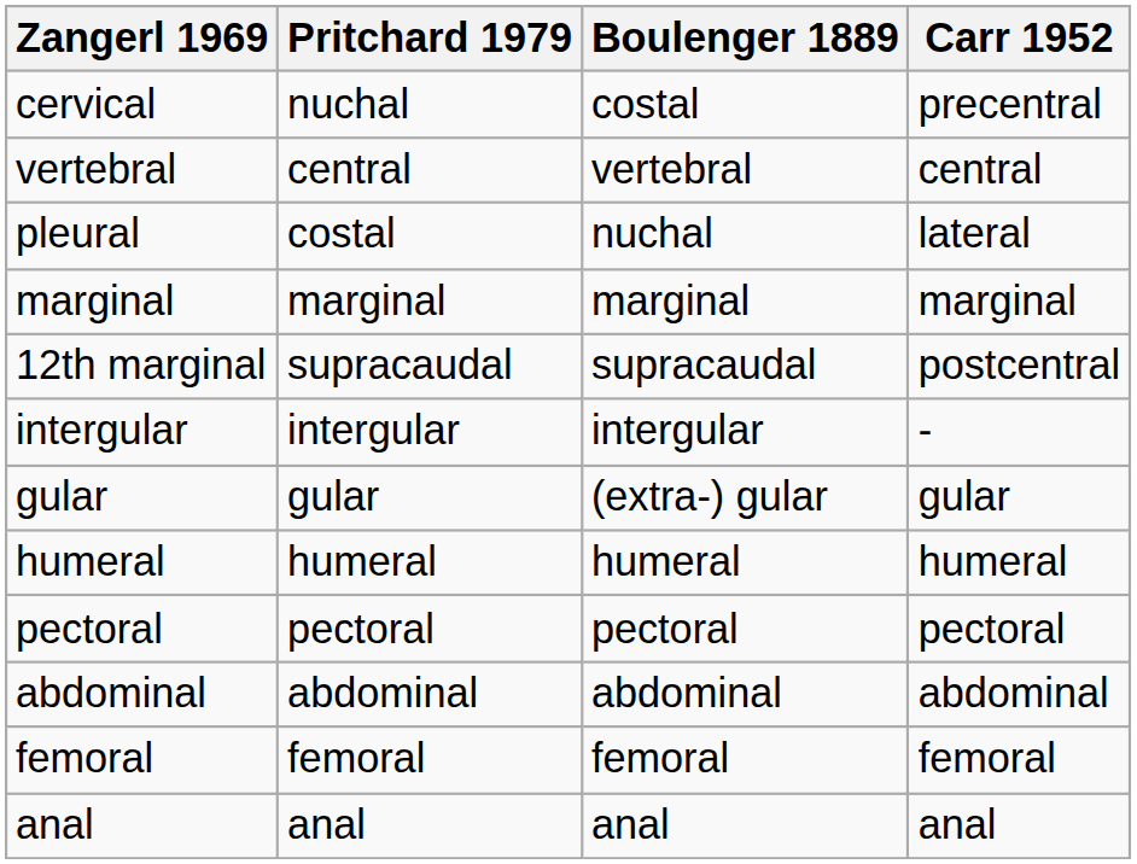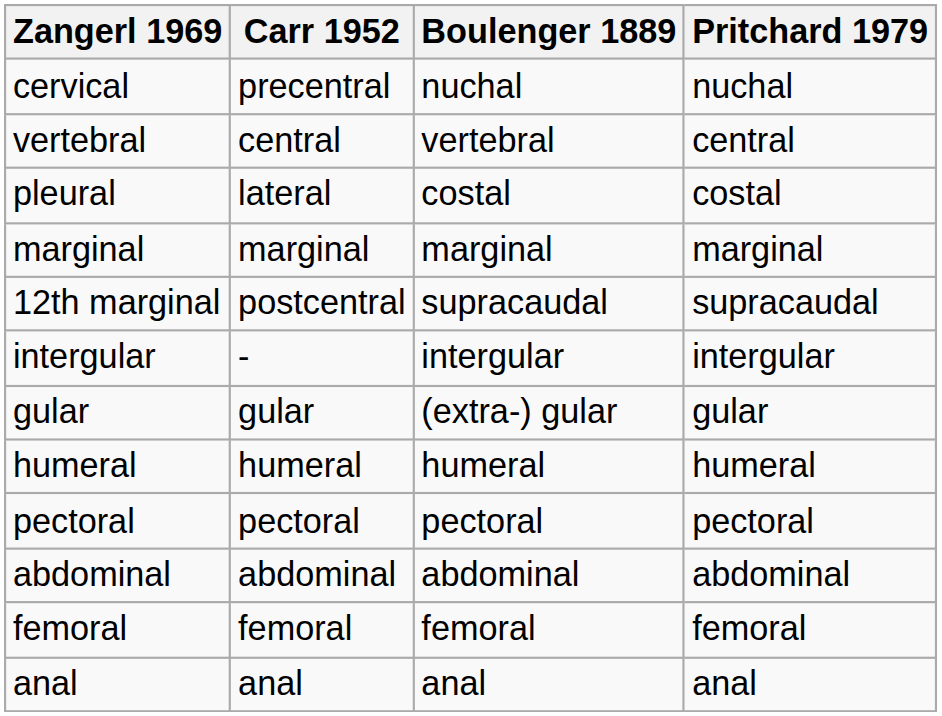columns swapped: Carr 1952 <-> Pritchard 1979
cervical | Boulenger 1889: costal -> nuchal
pleural | Boulenger 1889: nuchal -> costal
